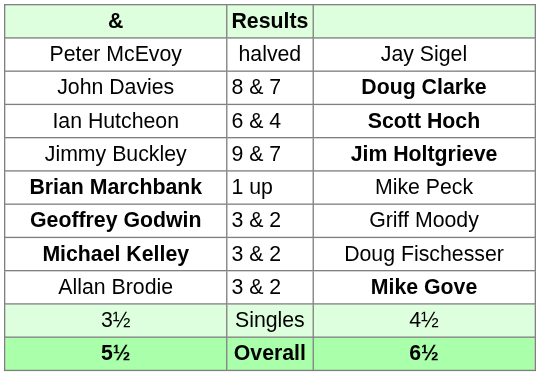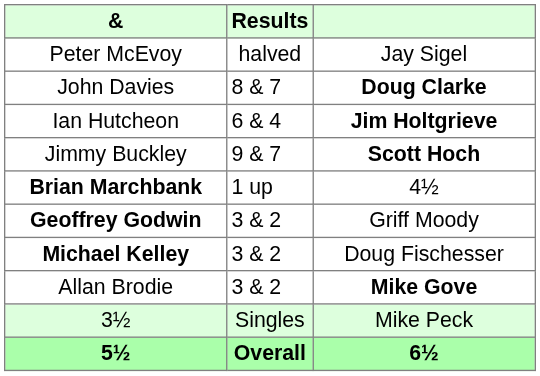Ian Hutcheon | column 3: Scott Hoch -> Jim Holtgrieve
Jimmy Buckley | column 3: Jim Holtgrieve -> Scott Hoch
Brian Marchbank | column 3: Mike Peck -> 4½
3½ | column 3: 4½ -> Mike Peck
